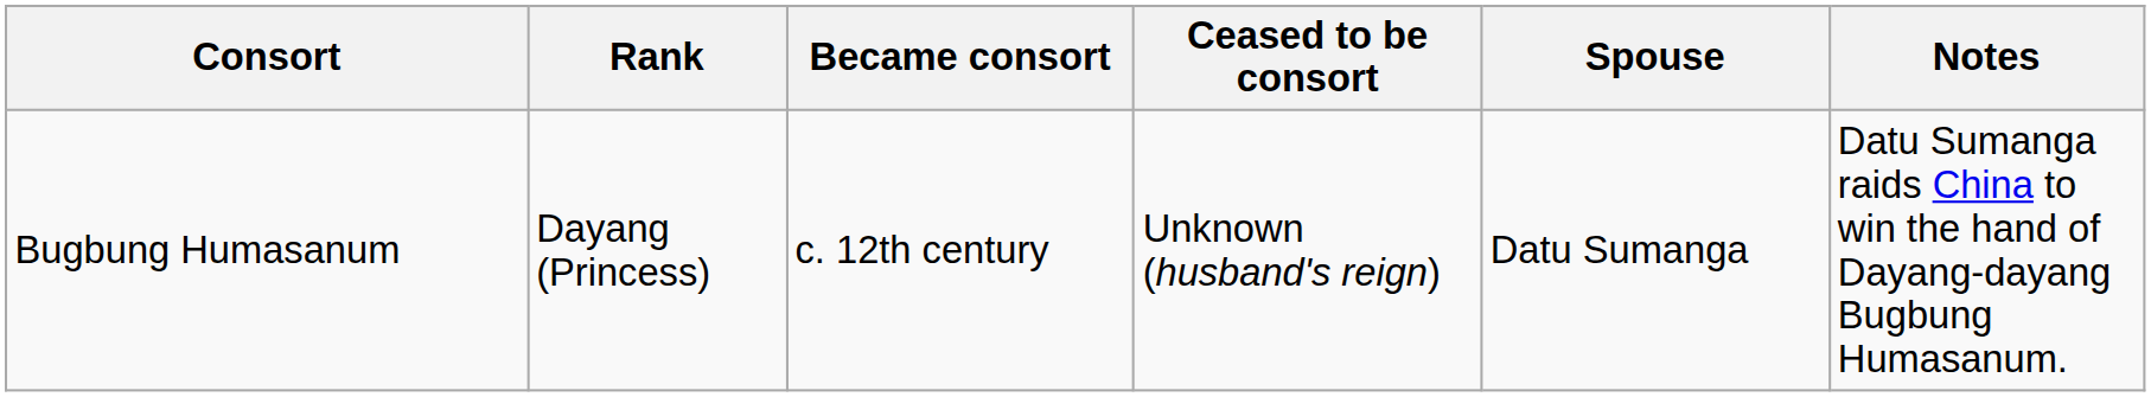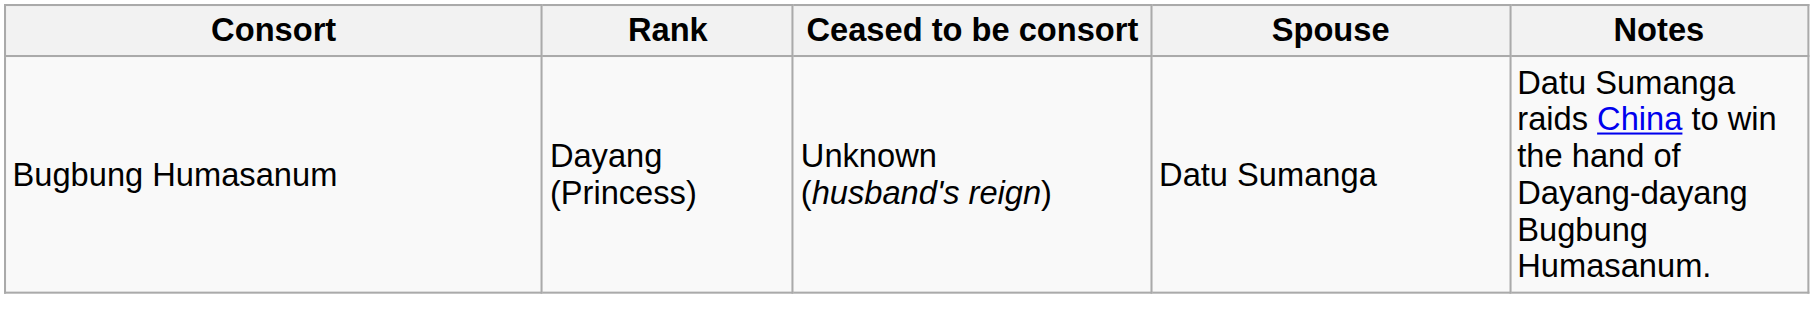- column: Became consort | c. 12th century
